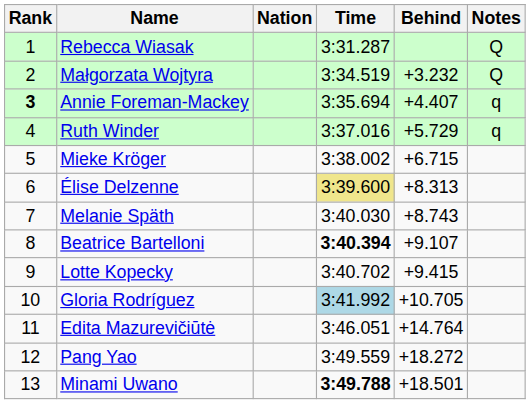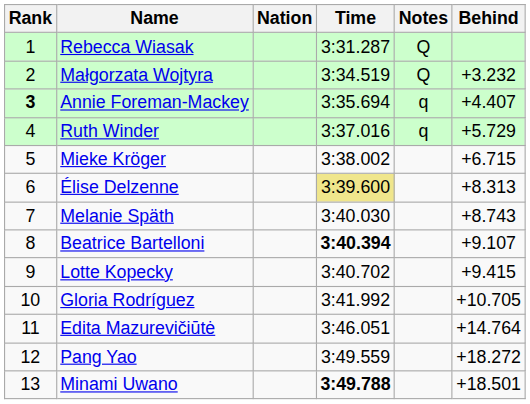columns swapped: Behind <-> Notes
Gloria Rodríguez | Time: lightblue background -> no background
